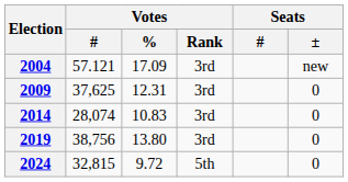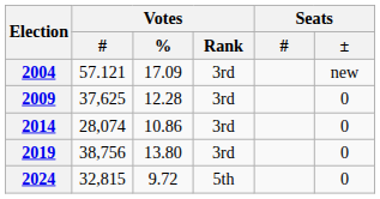2009 | Votes / %: 12.31 -> 12.28
2014 | Votes / %: 10.83 -> 10.86
